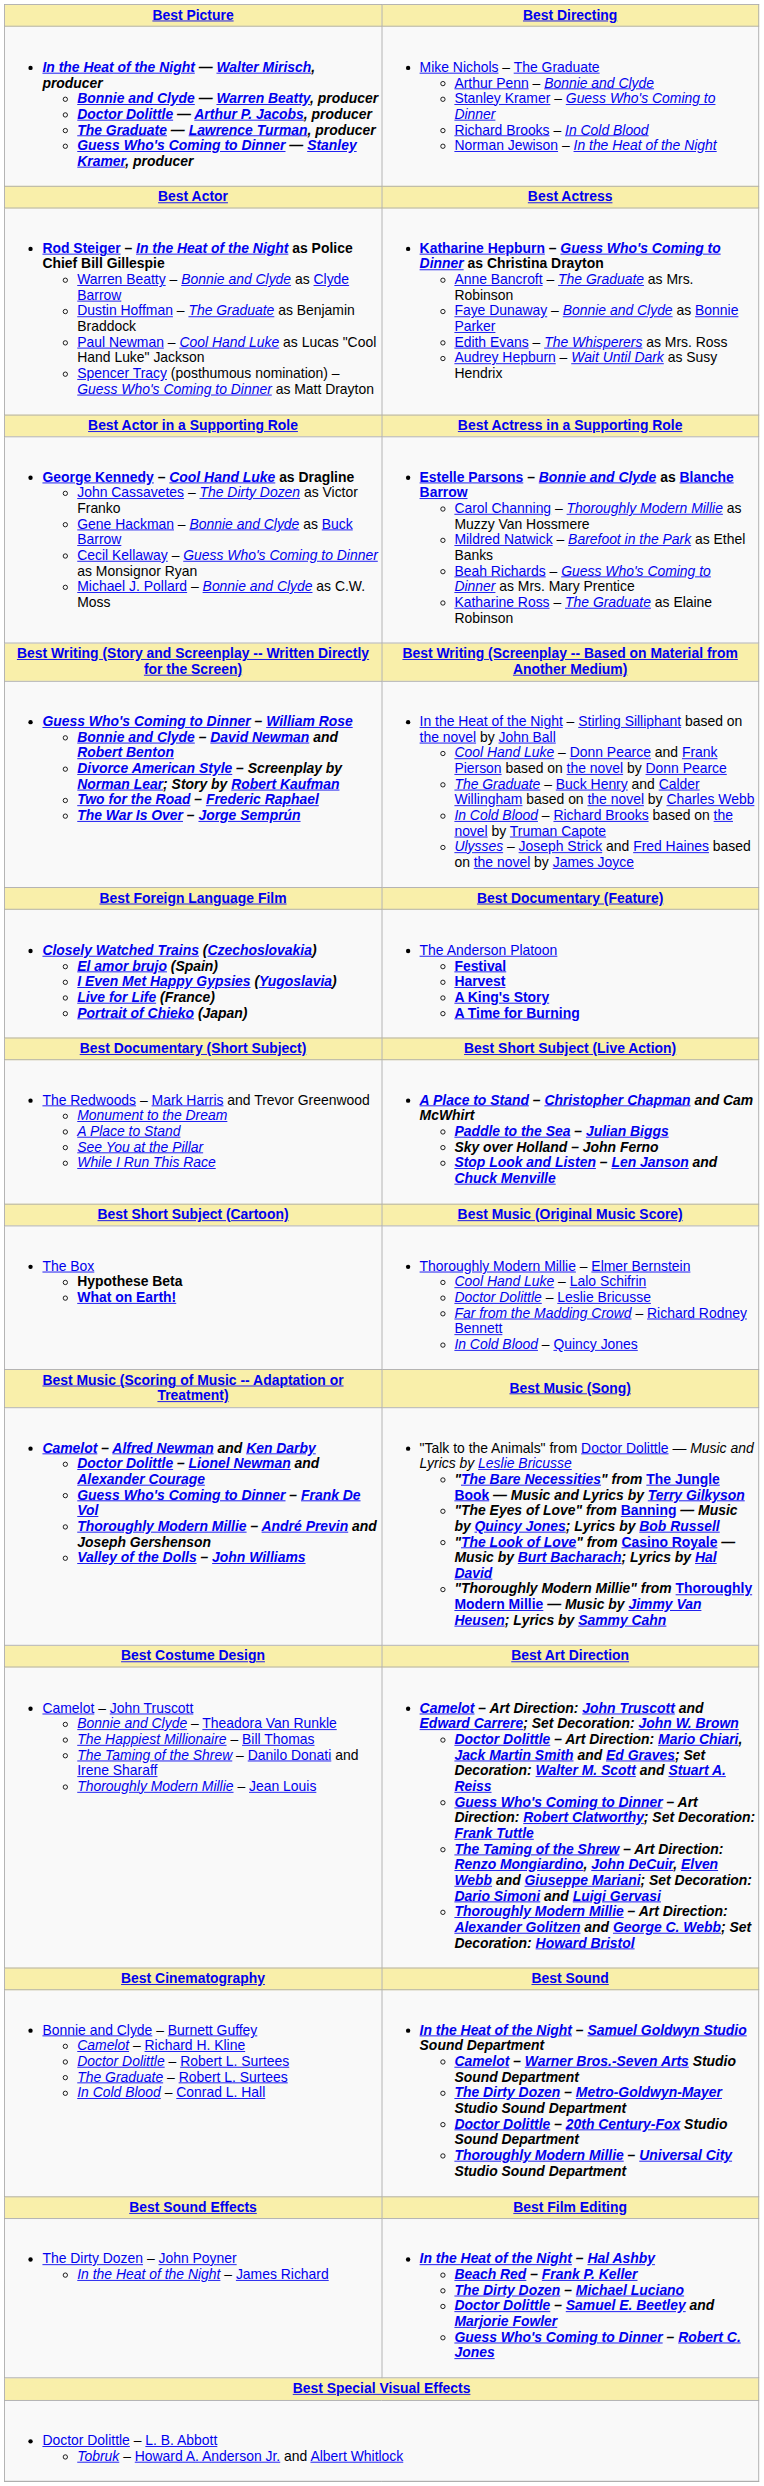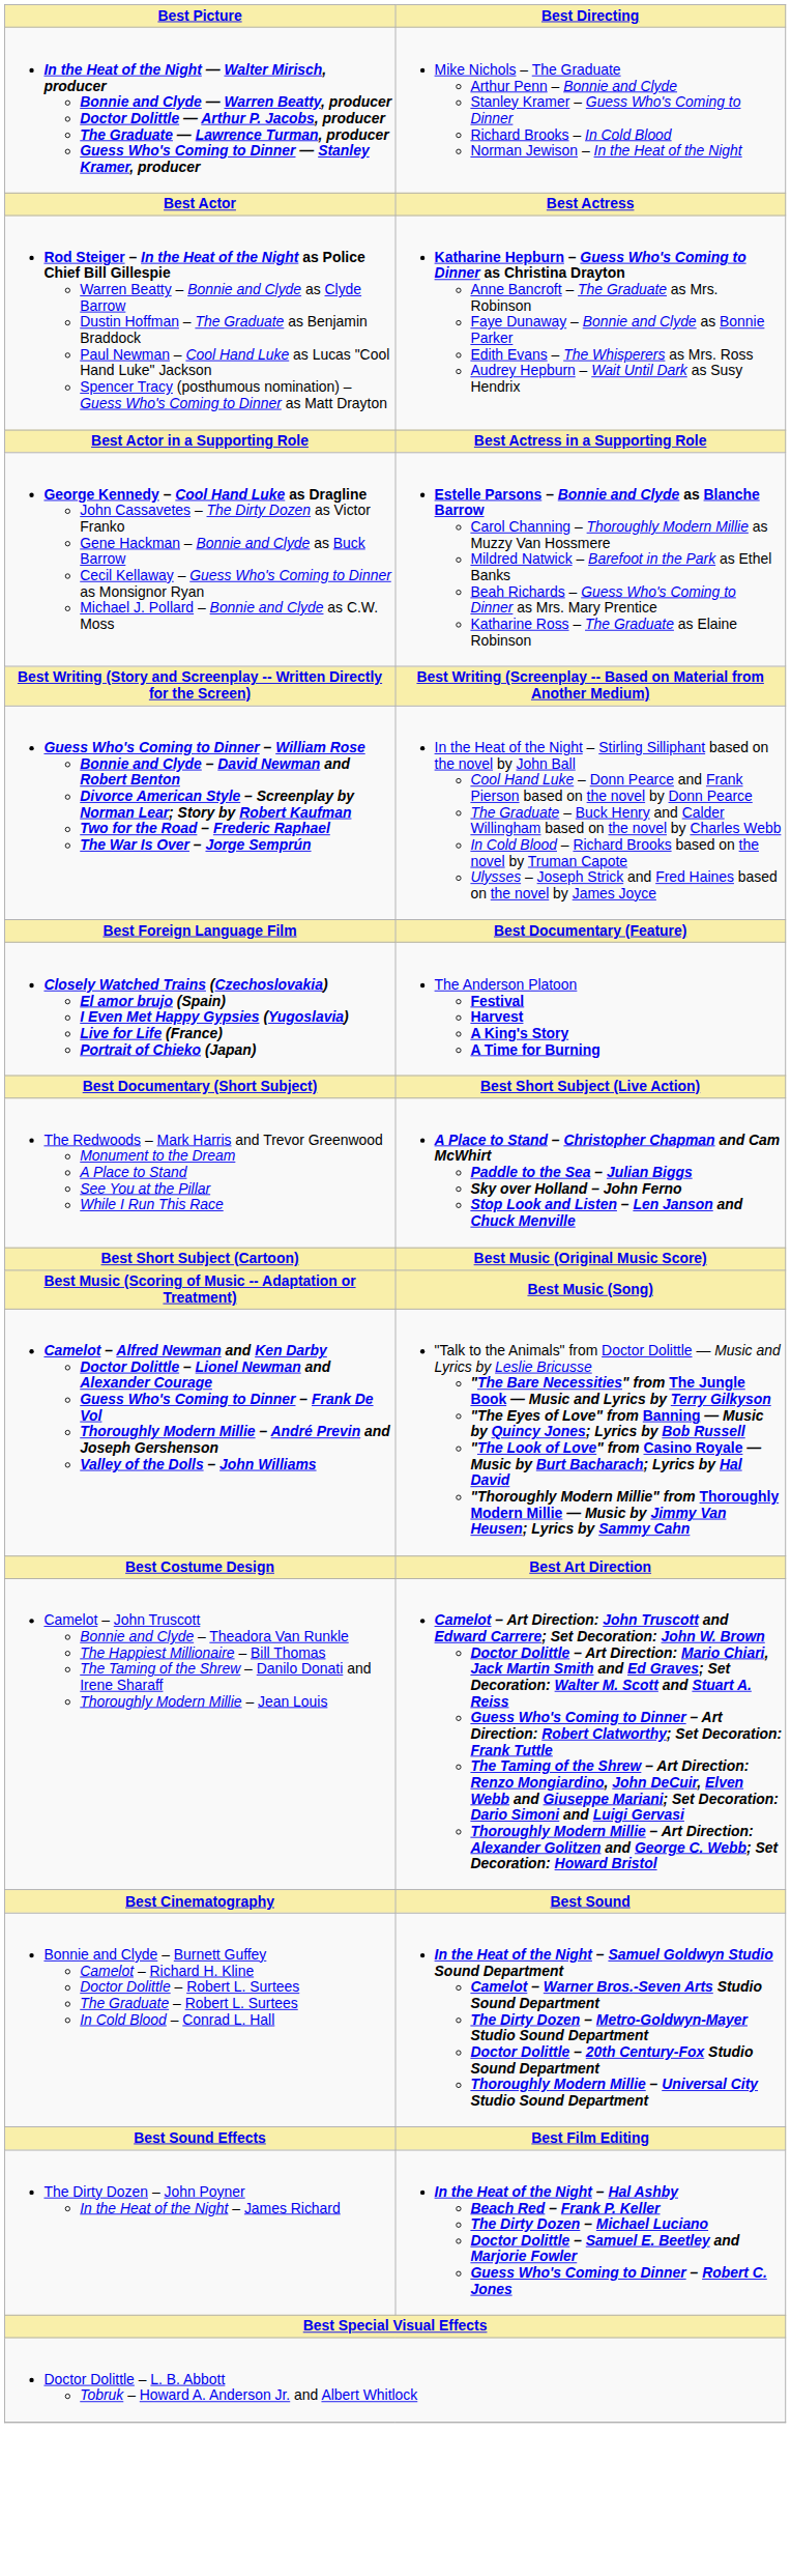- row: The Box Hypothese Beta What on Earth! | Thoroughly Modern Millie – Elmer Bernstein Cool Hand Luke – Lalo Schifrin Doctor Dolittle – Leslie Bricusse Far from the Madding Crowd – Richard Rodney Bennett In Cold Blood – Quincy Jones
